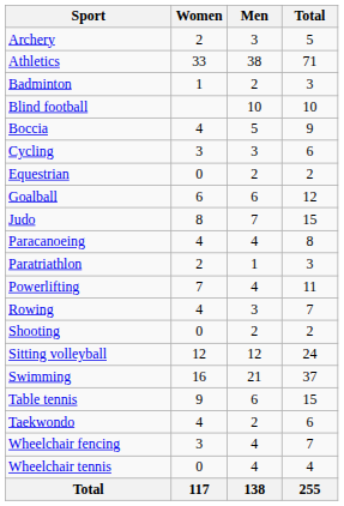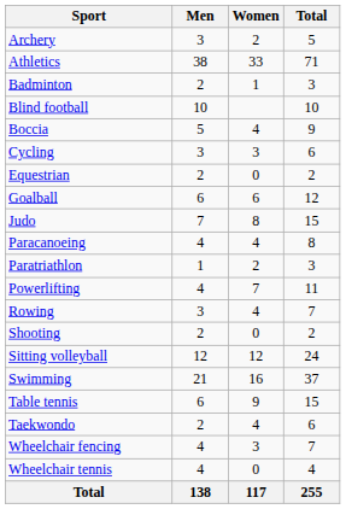columns swapped: Men <-> Women
